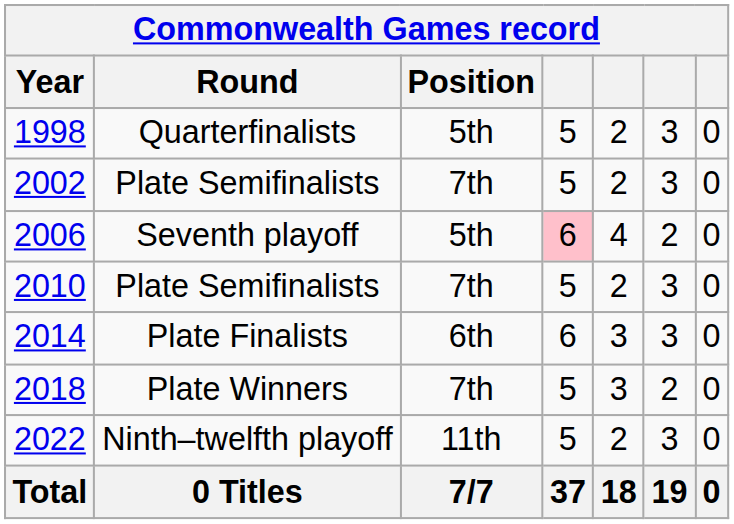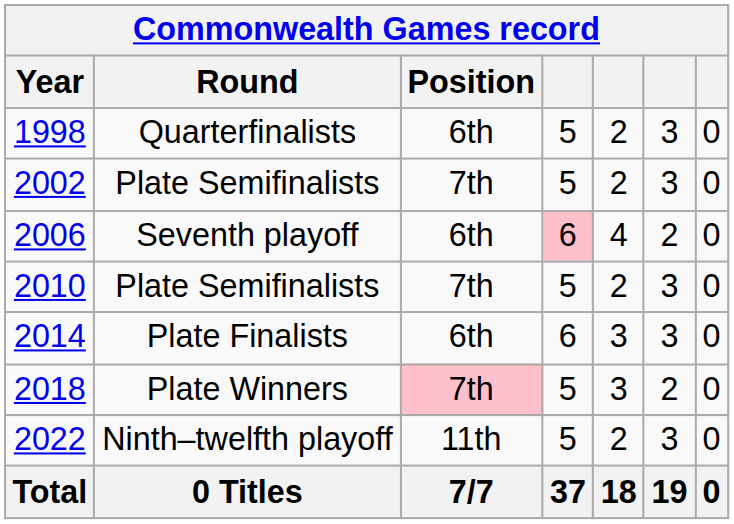1998 | Position: 5th -> 6th
2006 | Position: 5th -> 6th
2018 | Position: no background -> pink background
